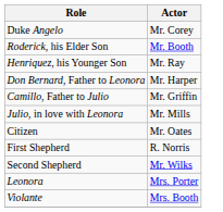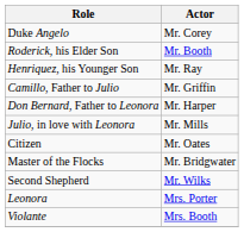rows swapped: Don Bernard, Father to Leonora <-> Camillo, Father to Julio
+ row: Master of the Flocks | Mr. Bridgwater
- row: First Shepherd | R. Norris
